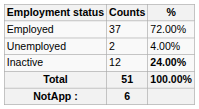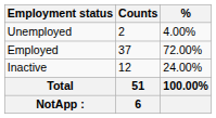rows swapped: Employed <-> Unemployed
Inactive | %: bold -> normal
